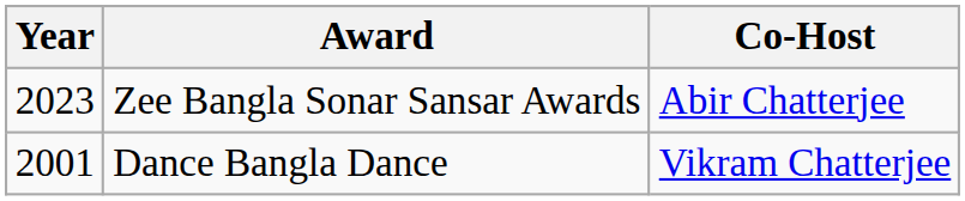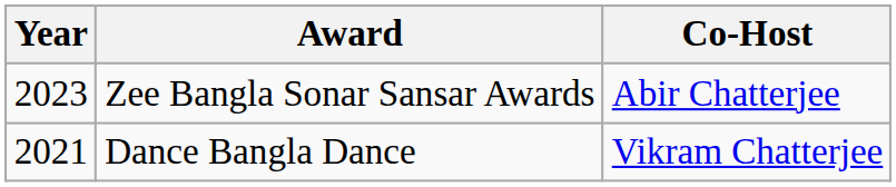Dance Bangla Dance | Year: 2001 -> 2021
